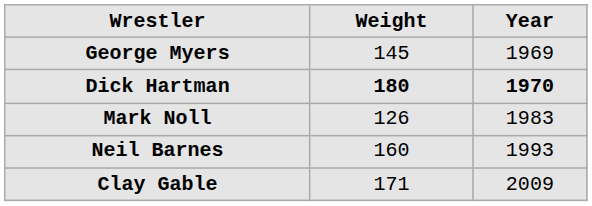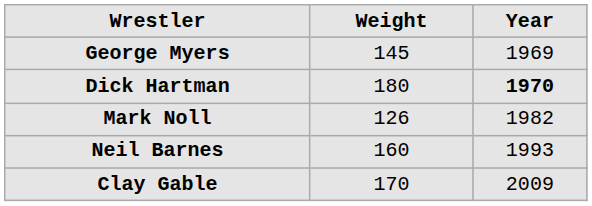Dick Hartman | Weight: bold -> normal
Mark Noll | Year: 1983 -> 1982
Clay Gable | Weight: 171 -> 170
